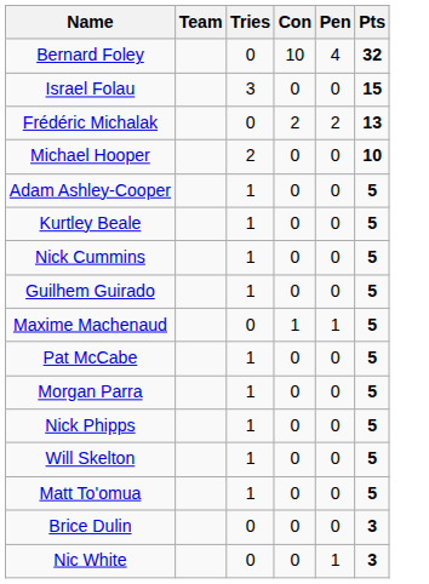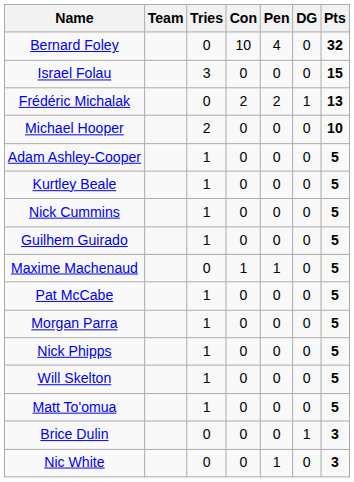+ column: DG | 0 | 0 | 1 | 0 | 0 | 0 | 0 | 0 | 0 | 0 | 0 | 0 | 0 | 0 | 1 | 0
